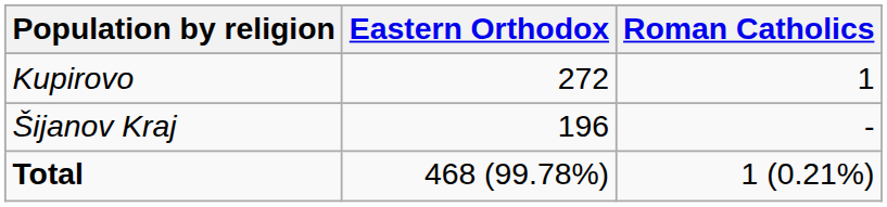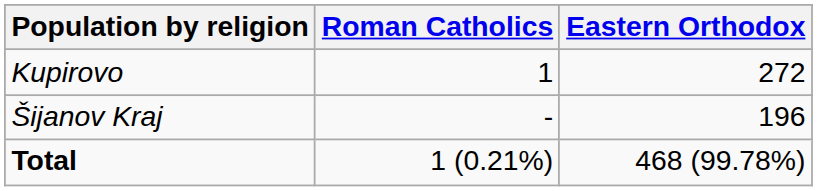columns swapped: Eastern Orthodox <-> Roman Catholics
